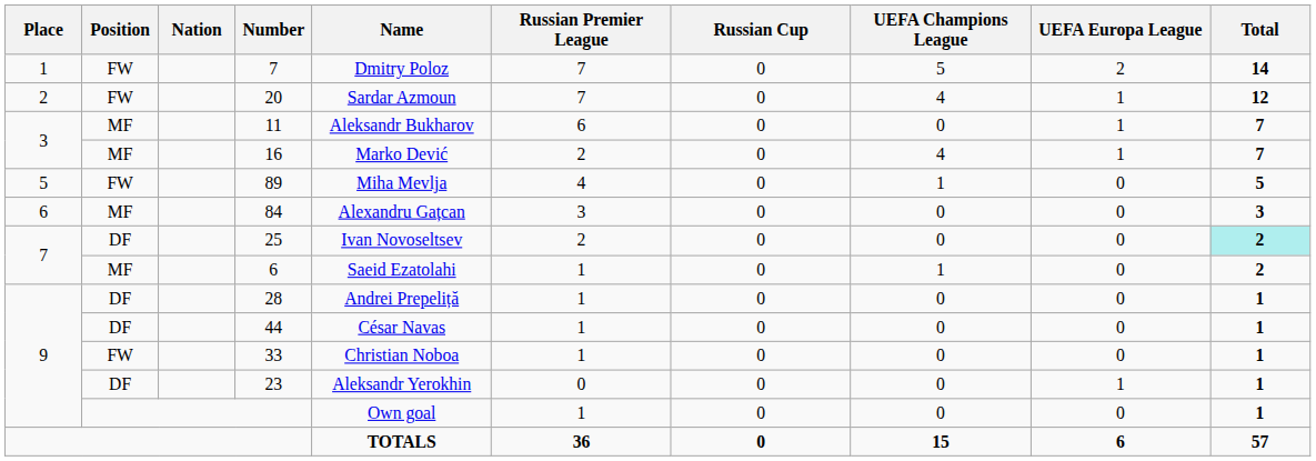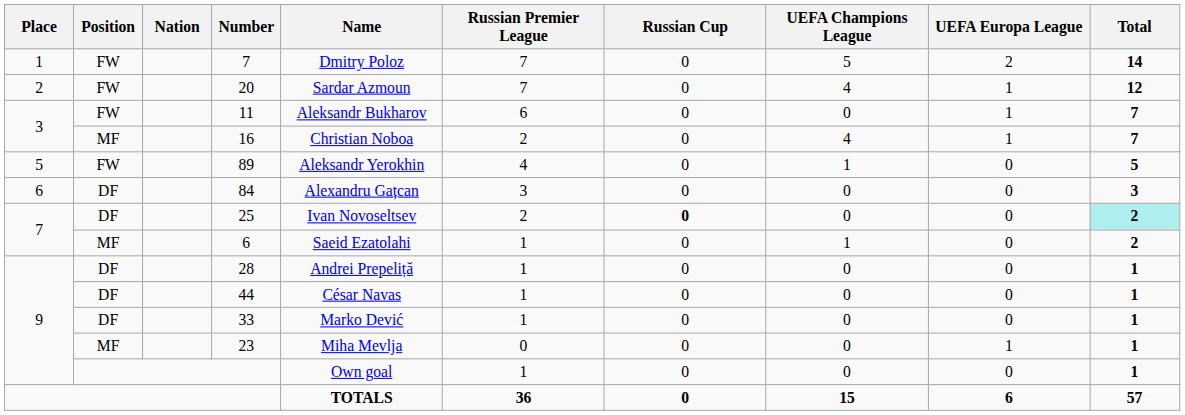11 | Position: MF -> FW
16 | Name: Marko Dević -> Christian Noboa
89 | Name: Miha Mevlja -> Aleksandr Yerokhin
84 | Position: MF -> DF
25 | Russian Cup: normal -> bold
33 | Position: FW -> DF
33 | Name: Christian Noboa -> Marko Dević
23 | Position: DF -> MF
23 | Name: Aleksandr Yerokhin -> Miha Mevlja
